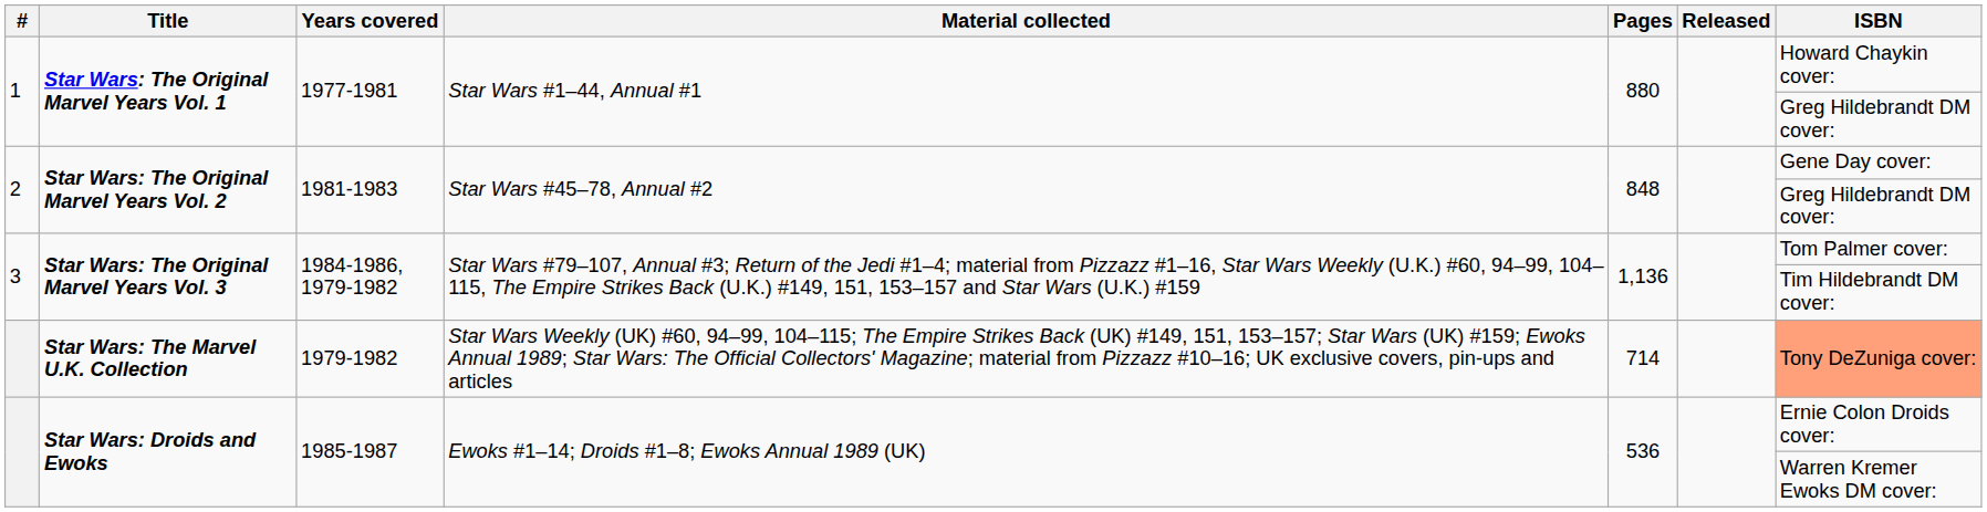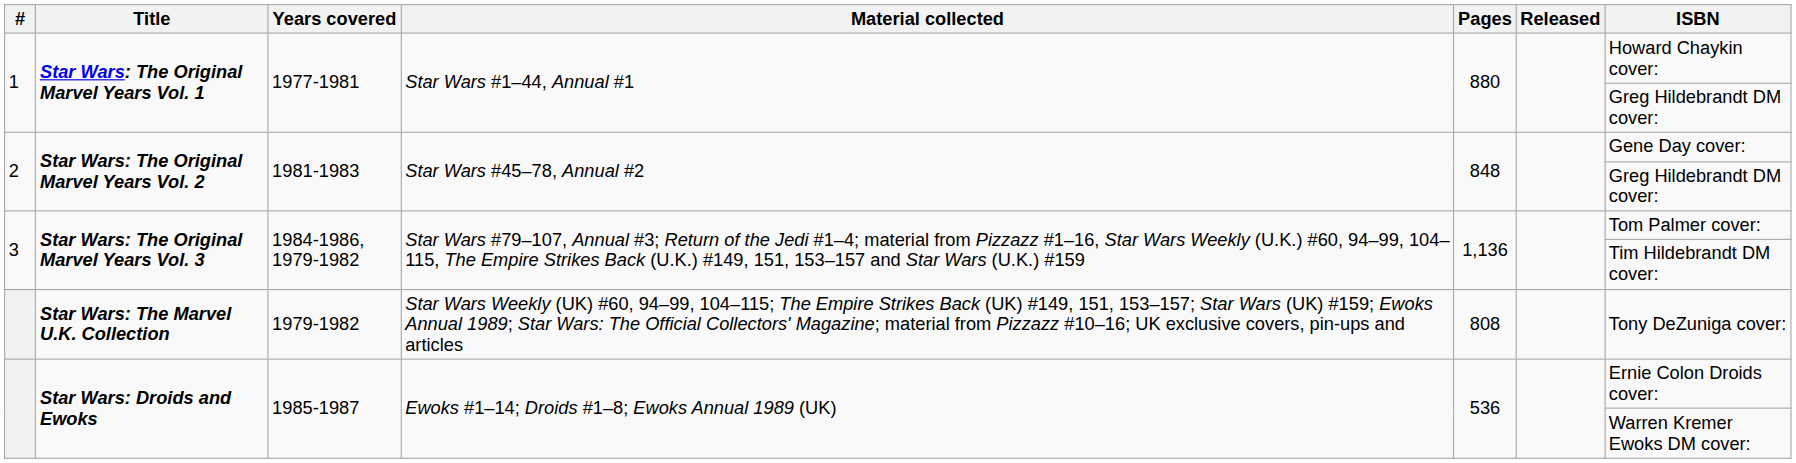Star Wars: The Marvel U.K. Collection | Pages: 714 -> 808
Star Wars: The Marvel U.K. Collection | ISBN: lightsalmon background -> no background
